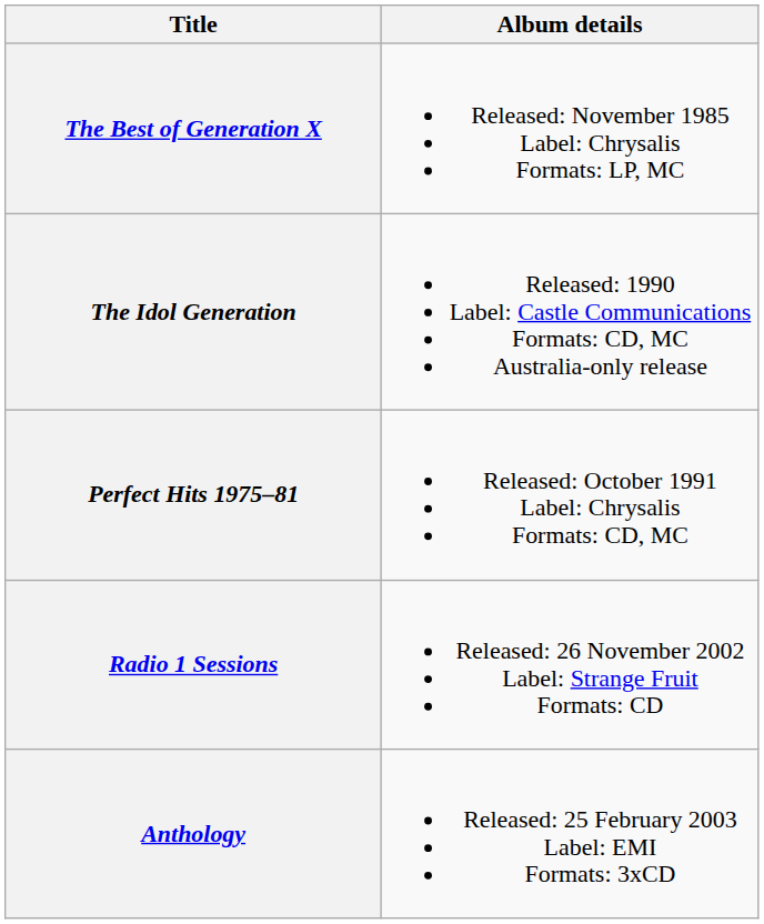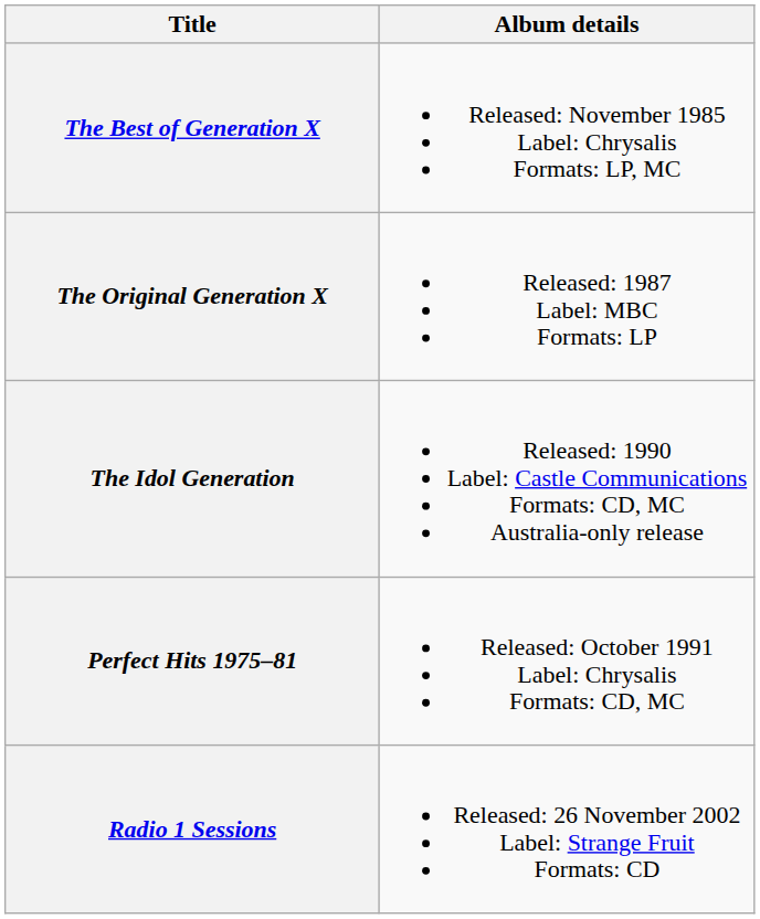+ row: The Original Generation X | Released: 1987 Label: MBC Formats: LP
- row: Anthology | Released: 25 February 2003 Label: EMI Formats: 3xCD
